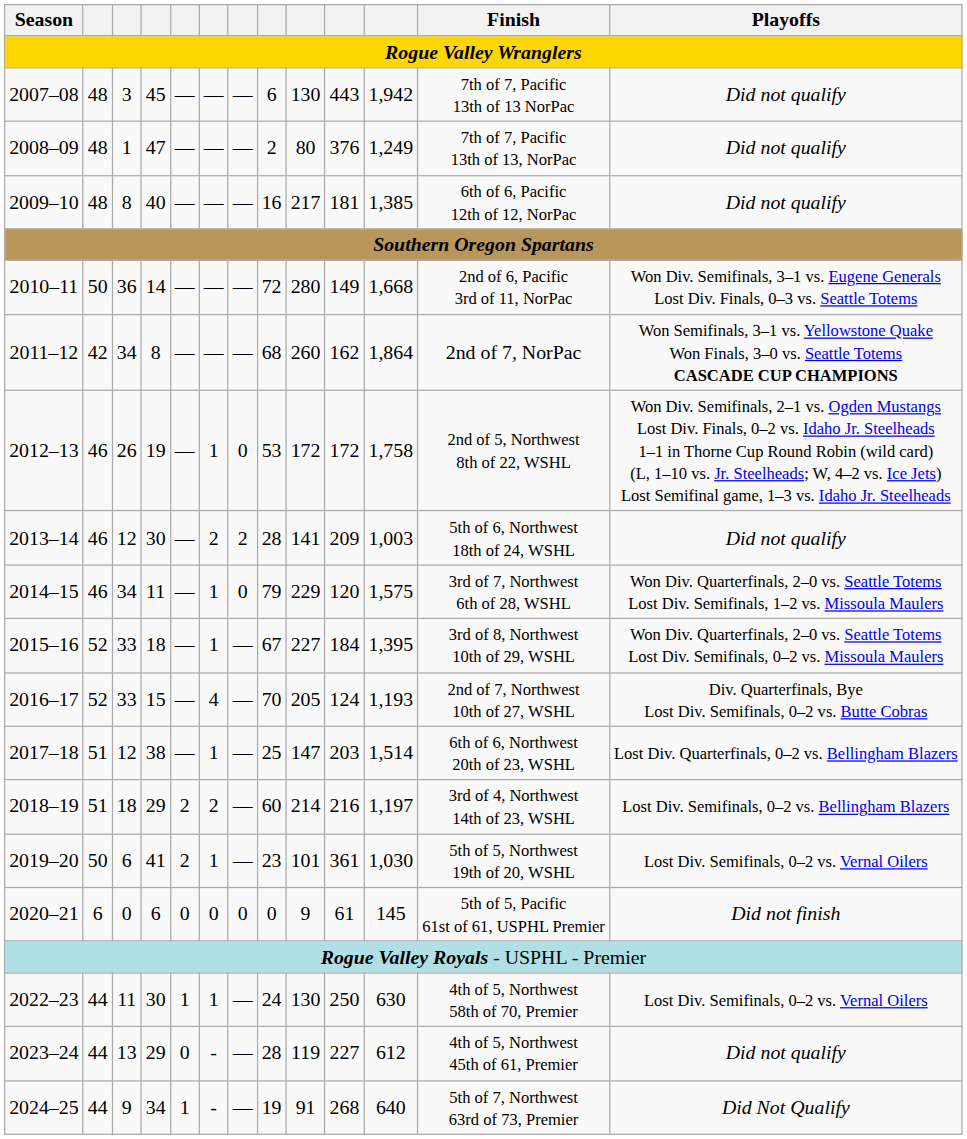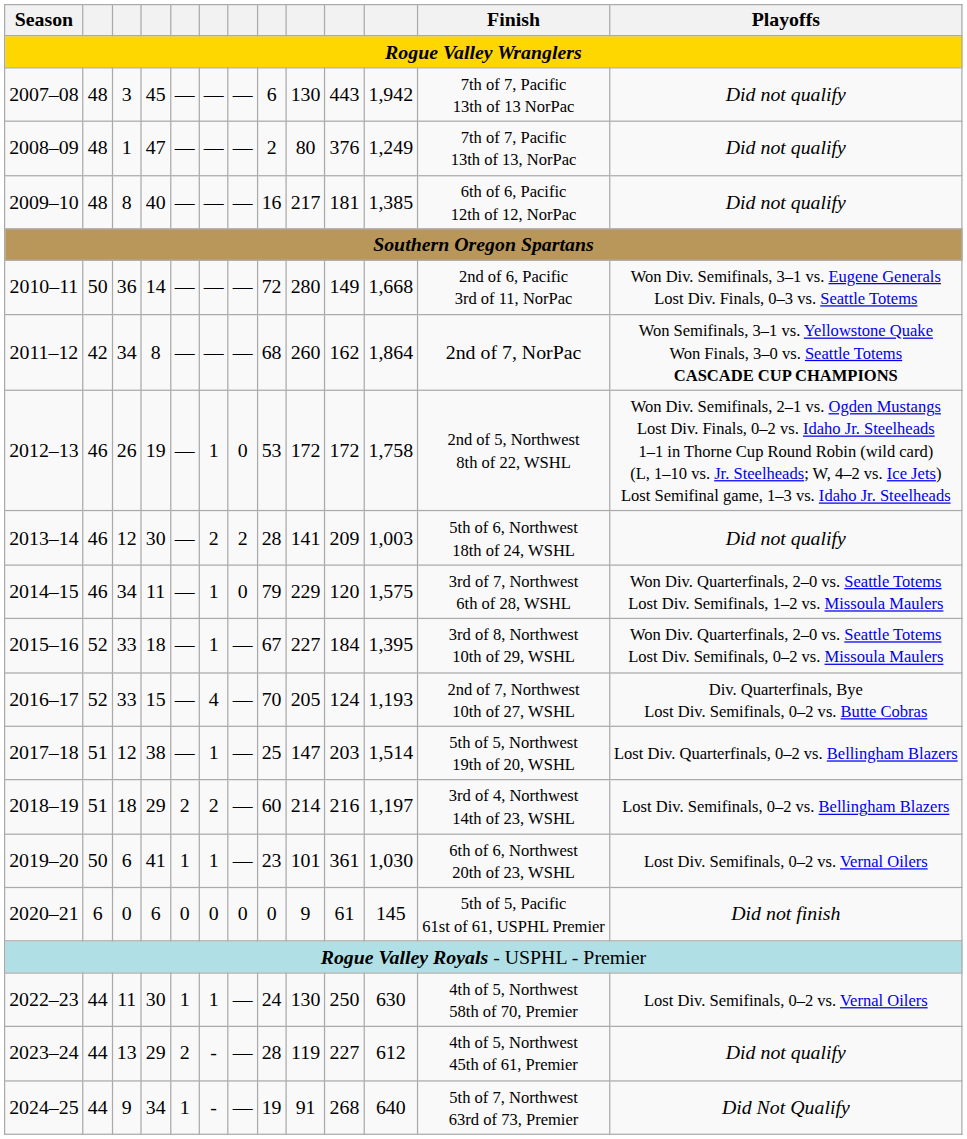2017–18 | Finish: 6th of 6, Northwest 20th of 23, WSHL -> 5th of 5, Northwest 19th of 20, WSHL
2019–20 | column 5: 2 -> 1
2019–20 | Finish: 5th of 5, Northwest 19th of 20, WSHL -> 6th of 6, Northwest 20th of 23, WSHL
2023–24 | column 5: 0 -> 2
